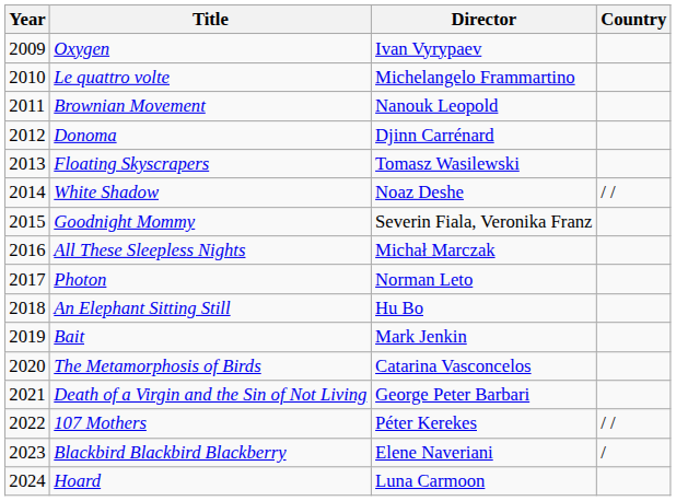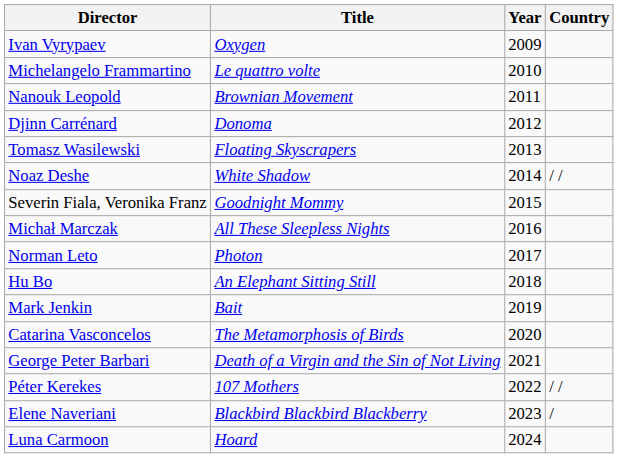columns swapped: Year <-> Director
